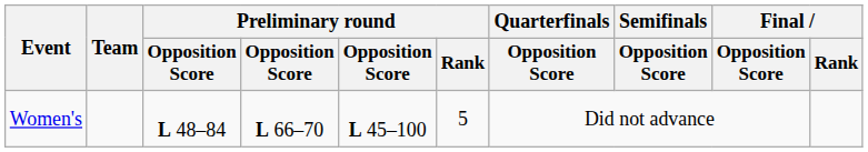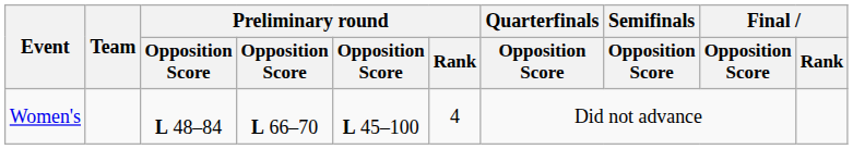Women's | Preliminary round / Rank: 5 -> 4
